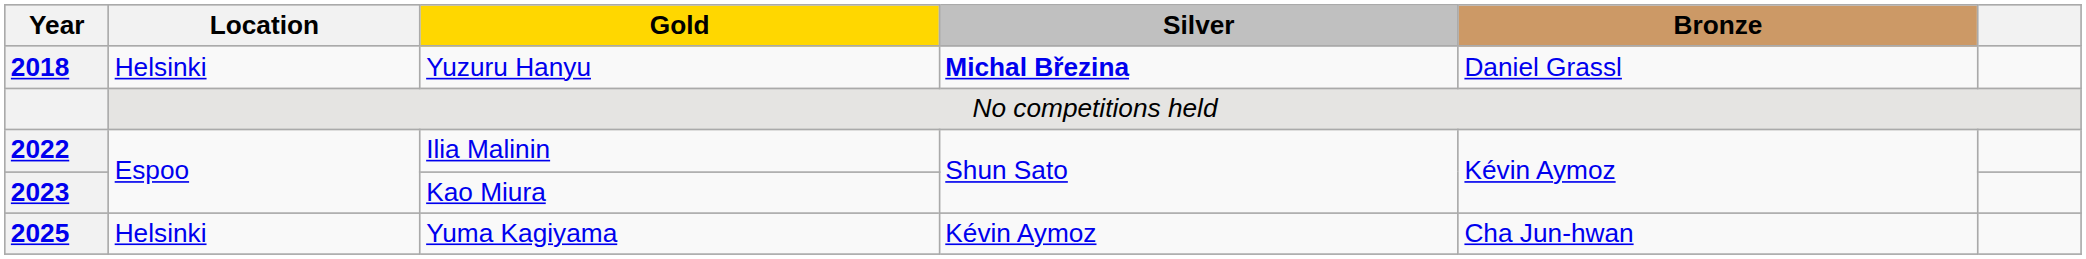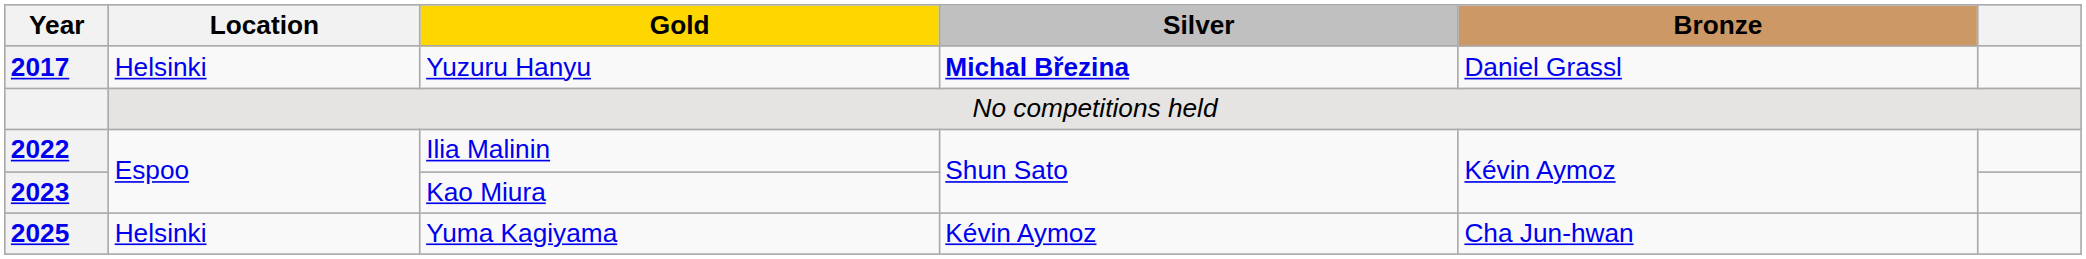Yuzuru Hanyu | Year: 2018 -> 2017
